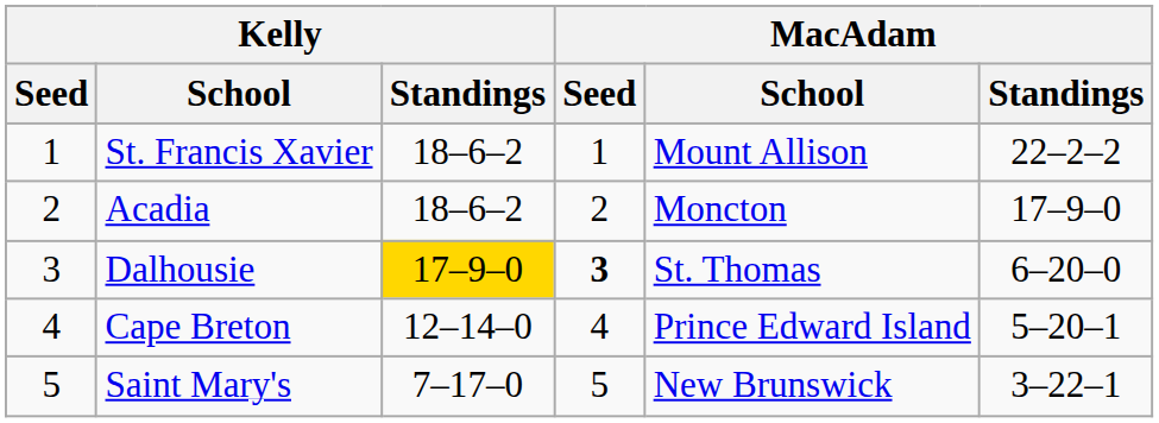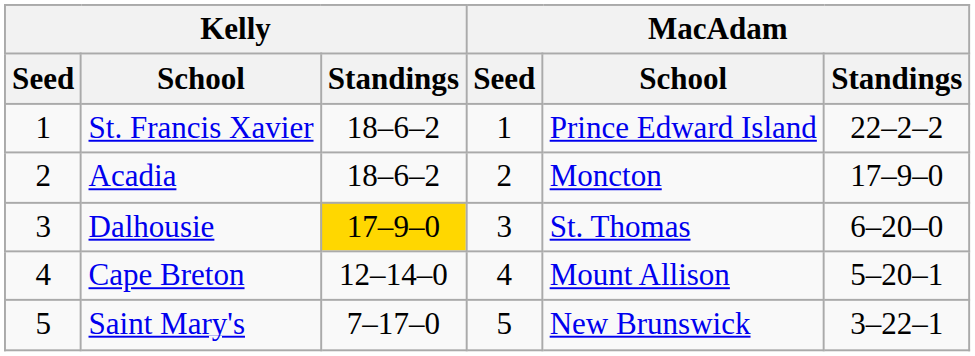St. Francis Xavier | MacAdam / School: Mount Allison -> Prince Edward Island
Dalhousie | MacAdam / Seed: bold -> normal
Cape Breton | MacAdam / School: Prince Edward Island -> Mount Allison
